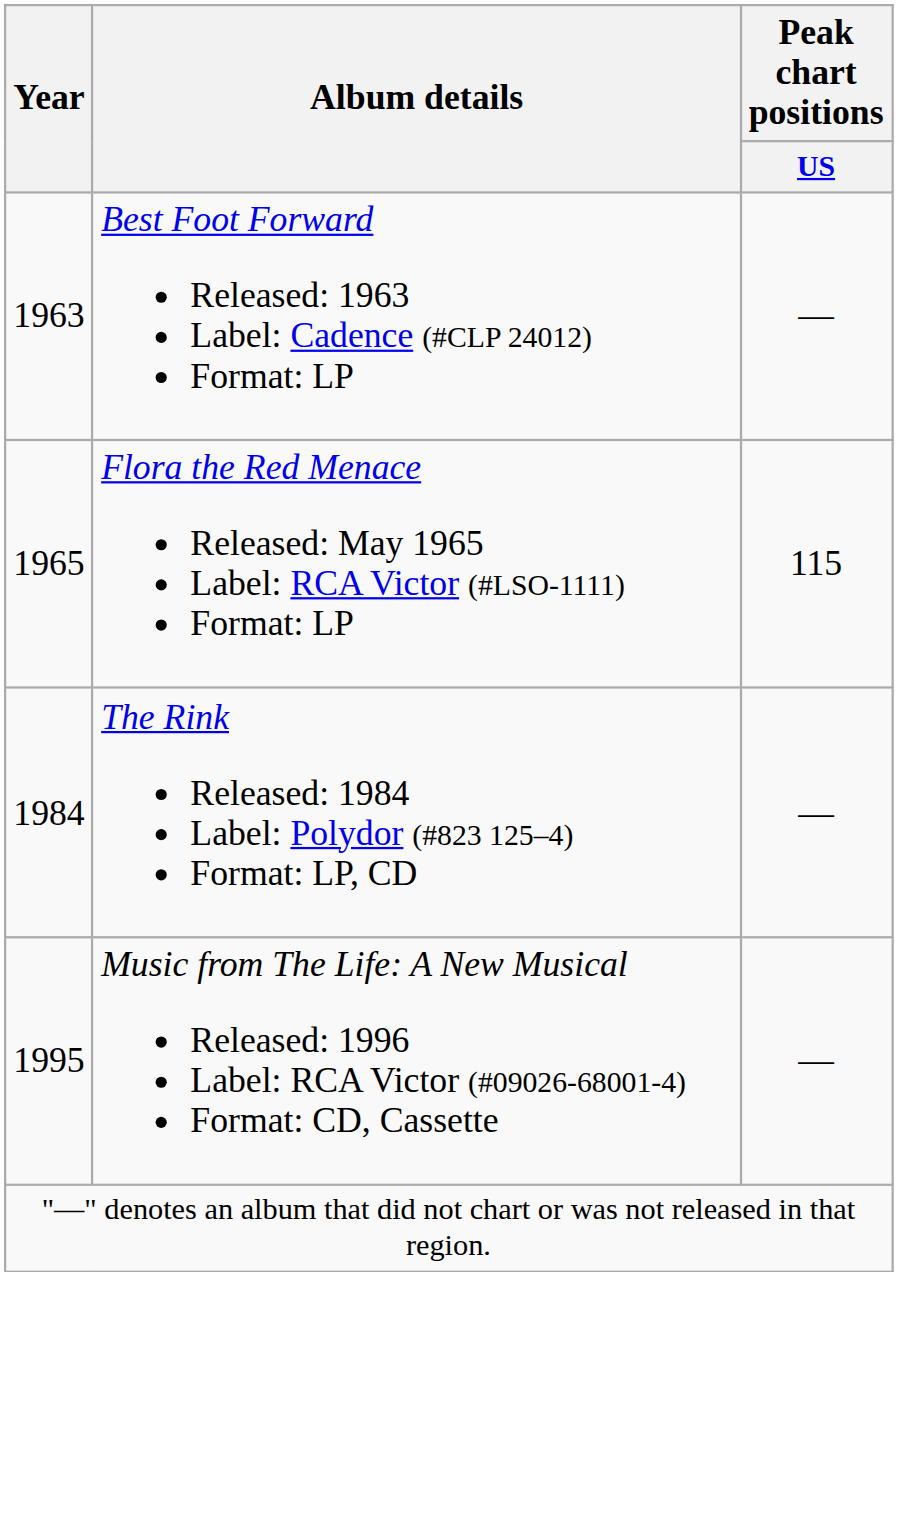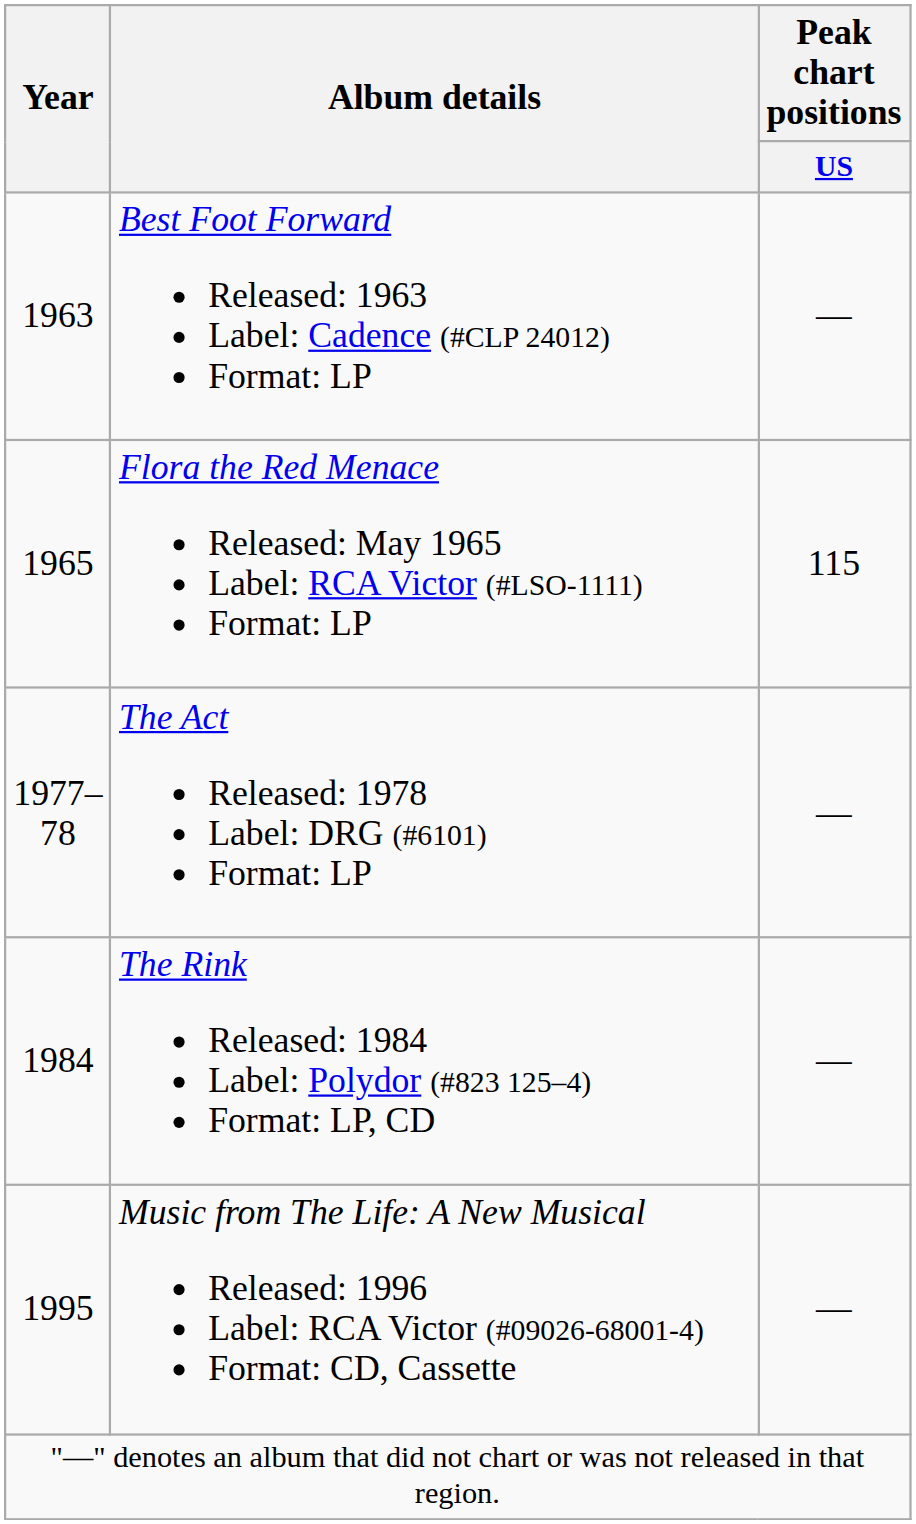+ row: 1977–78 | The Act Released: 1978 Label: DRG (#6101) Format: LP | —
